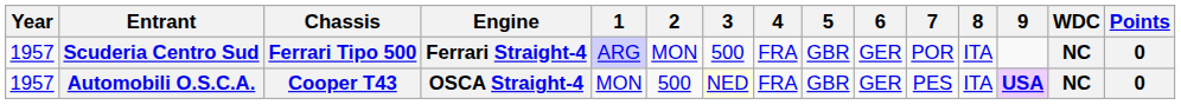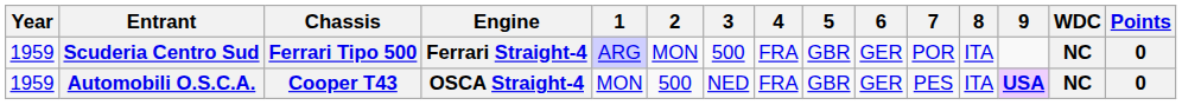Scuderia Centro Sud | Year: 1957 -> 1959
Automobili O.S.C.A. | Year: 1957 -> 1959
Automobili O.S.C.A. | 3: lightyellow background -> no background
